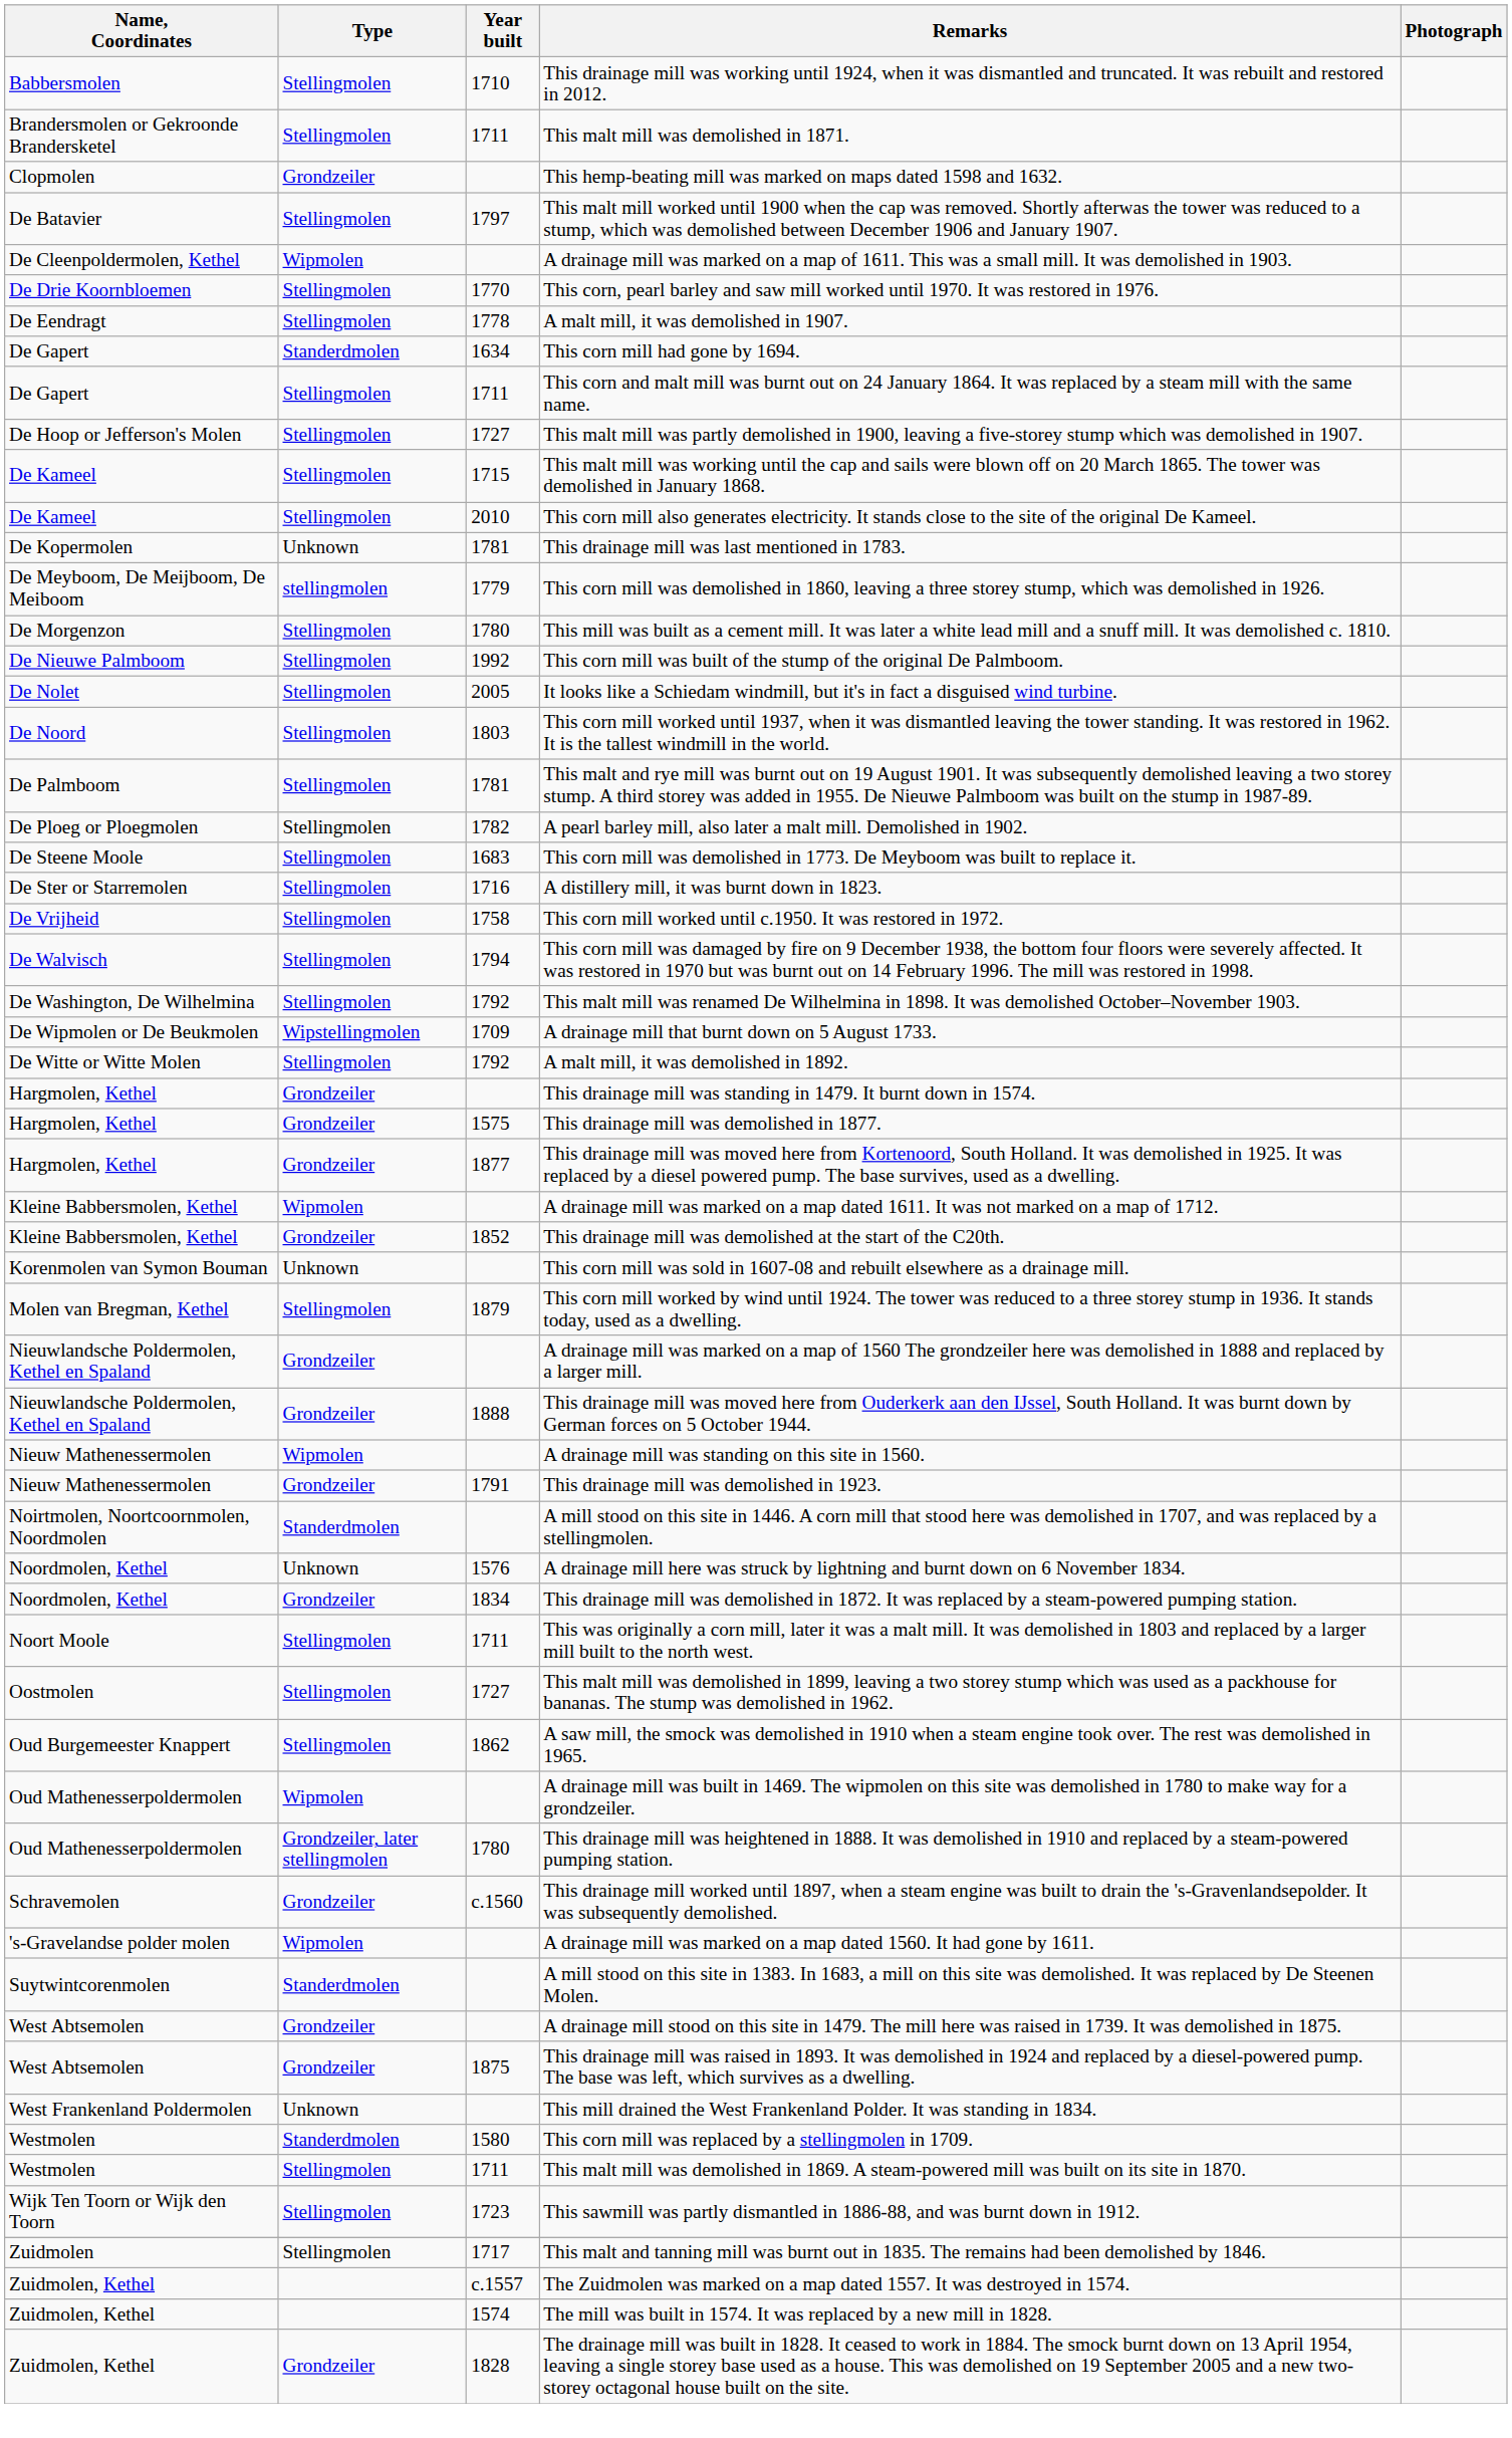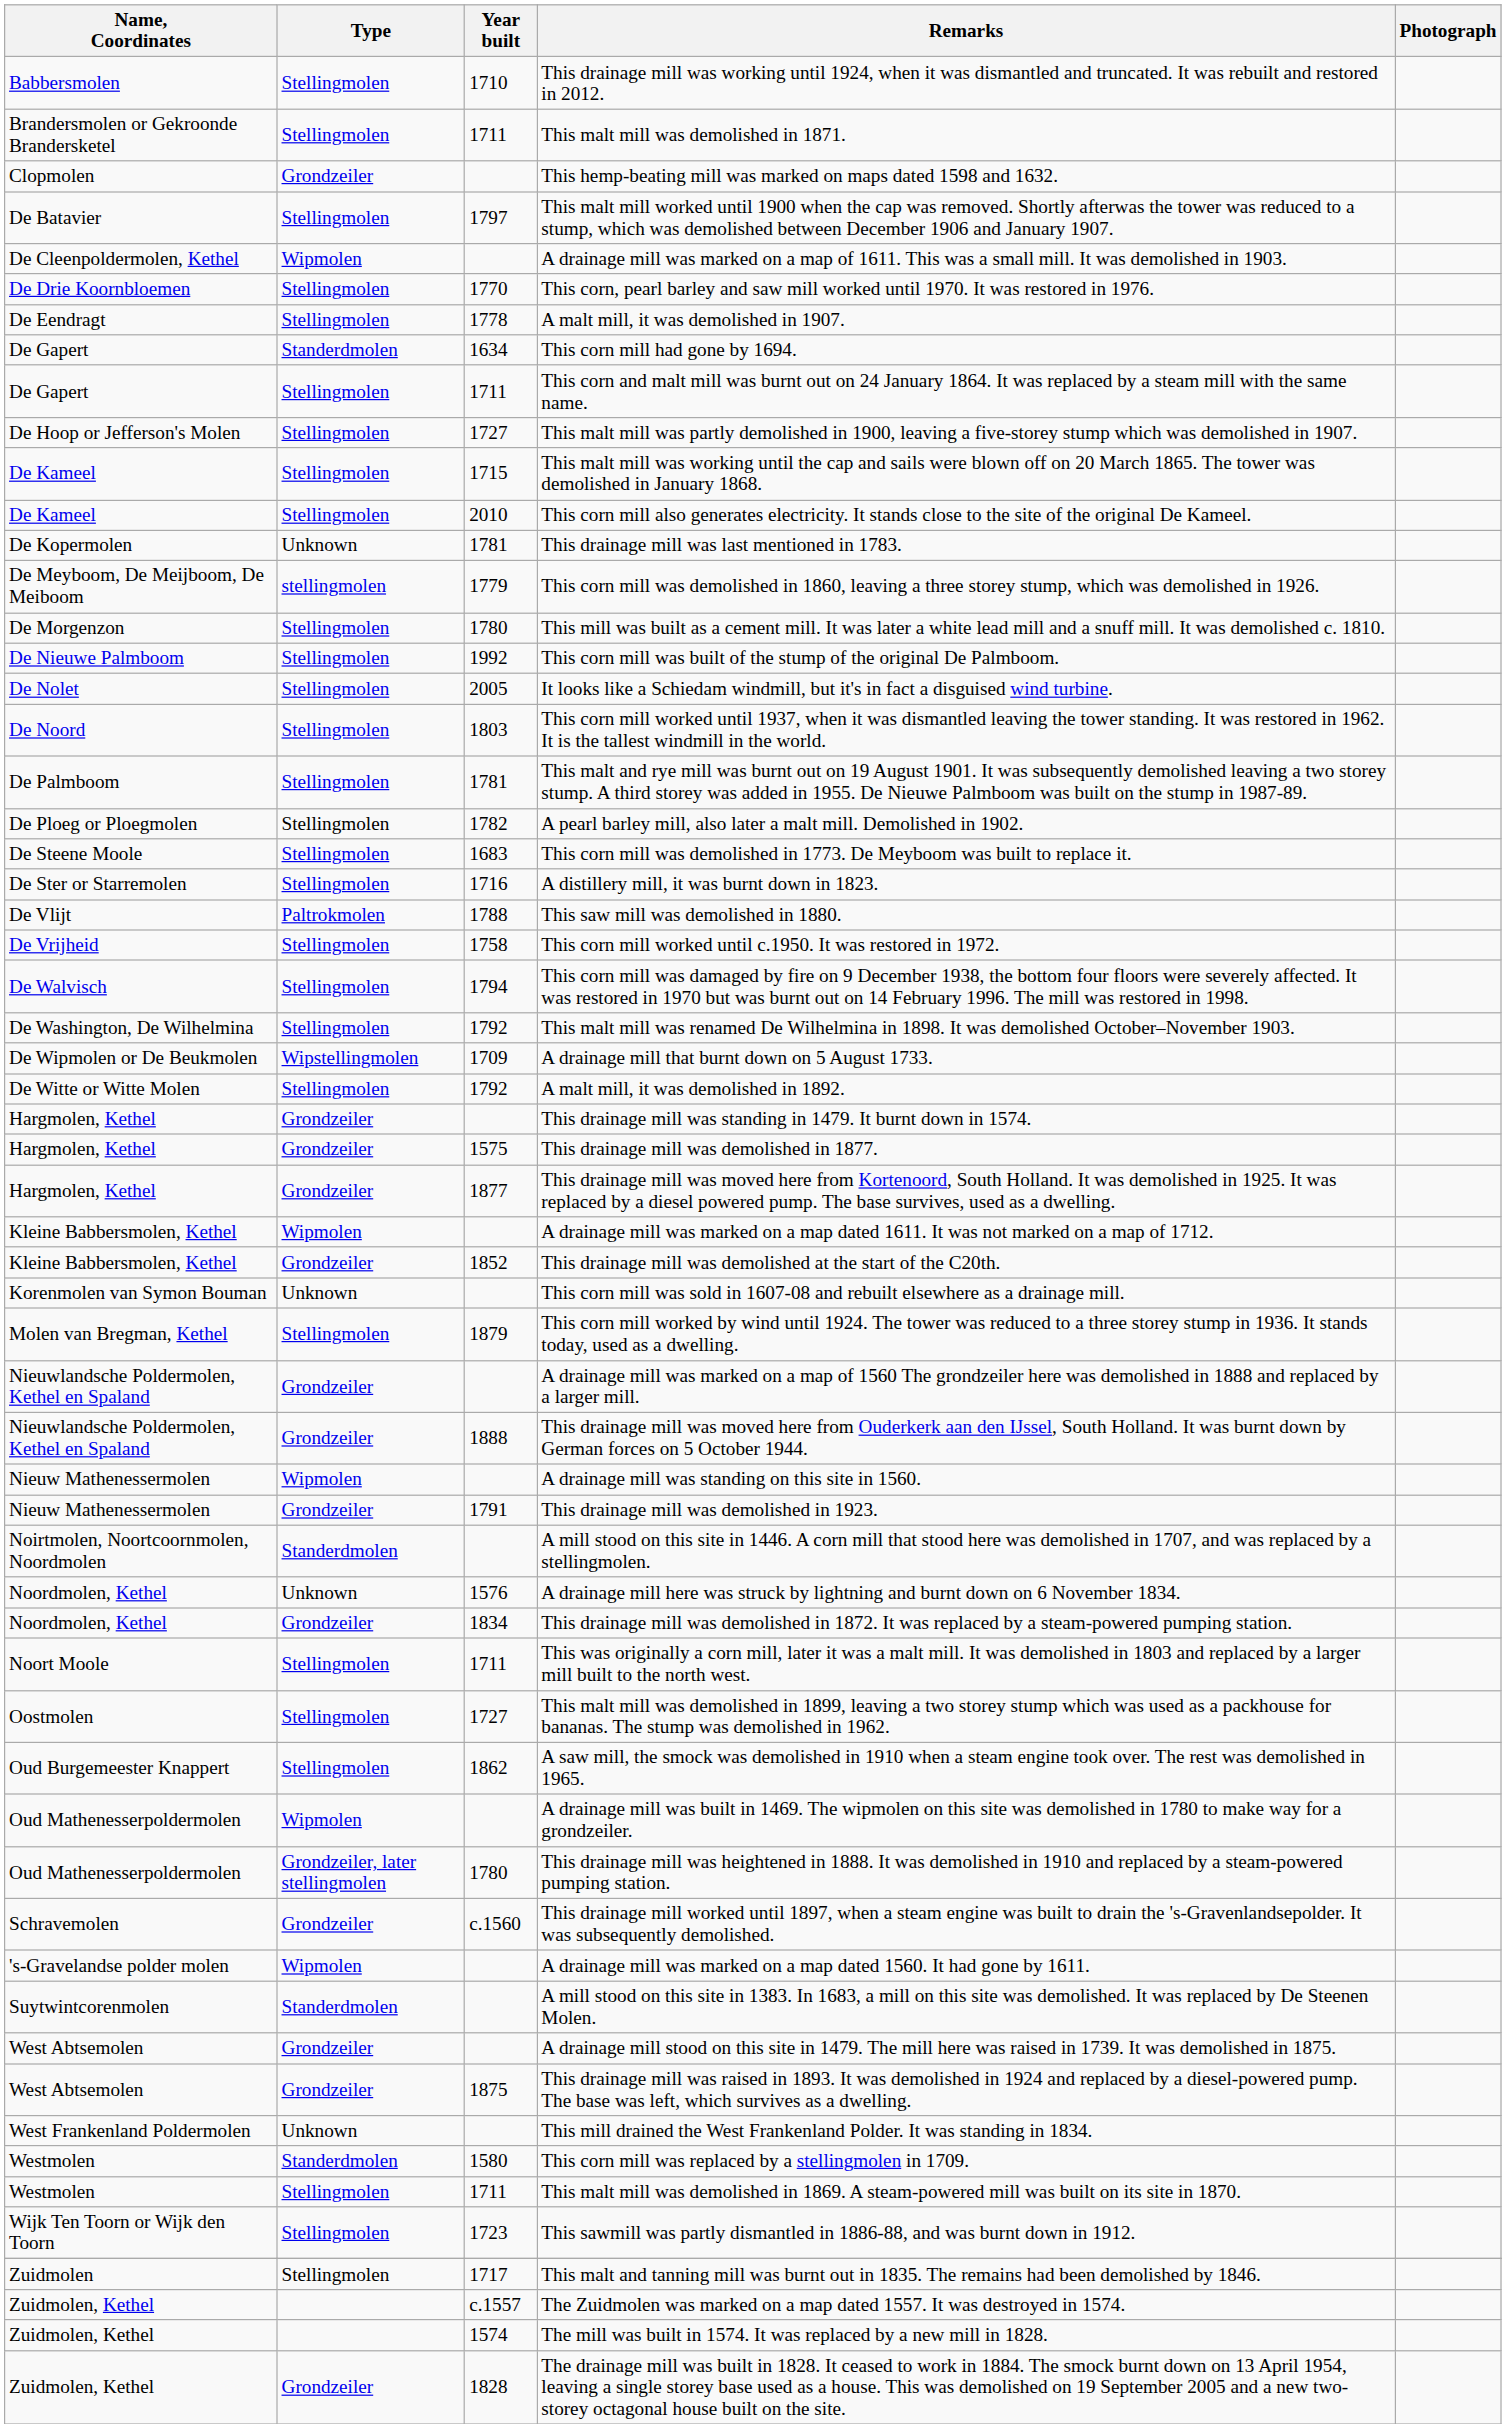+ row: De Vlijt | Paltrokmolen | 1788 | This saw mill was demolished in 1880.
